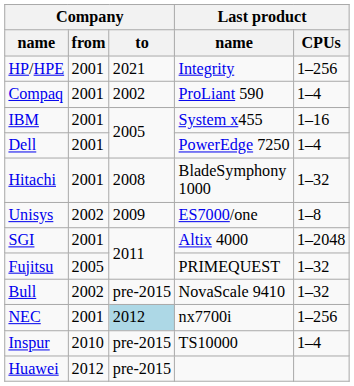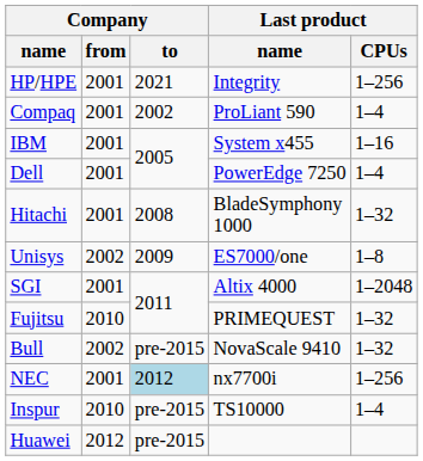Fujitsu | Company / from: 2005 -> 2010
